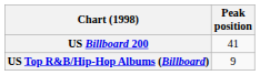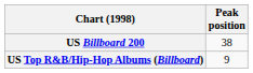US Billboard 200 | Peak position: 41 -> 38
